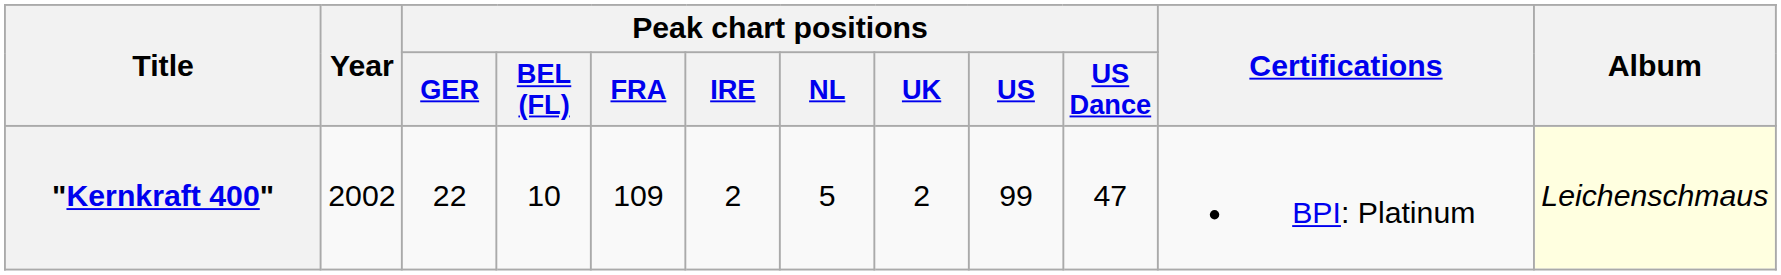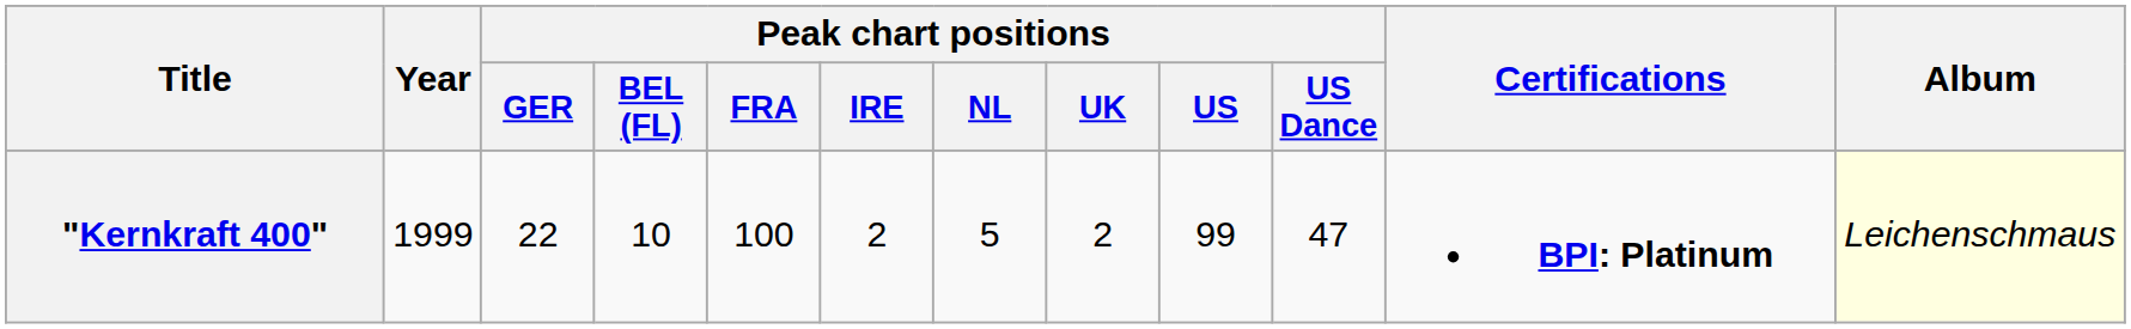"Kernkraft 400" | Year: 2002 -> 1999
"Kernkraft 400" | Peak chart positions / FRA: 109 -> 100
"Kernkraft 400" | Certifications: normal -> bold
